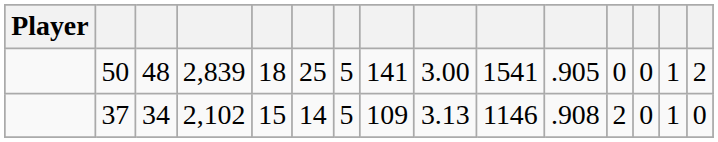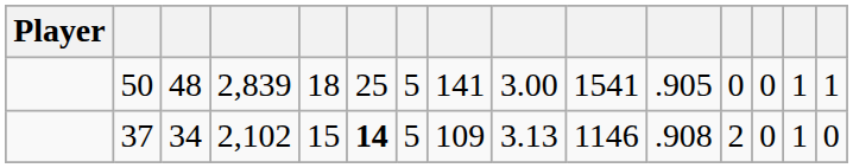50 | column 15: 2 -> 1
37 | column 6: normal -> bold
